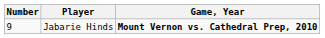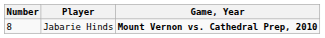Jabarie Hinds | Number: 9 -> 8
